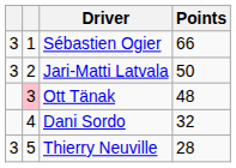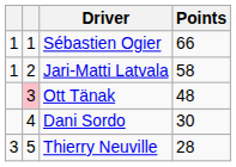Sébastien Ogier | column 1: 3 -> 1
Jari-Matti Latvala | column 1: 3 -> 1
Jari-Matti Latvala | Points: 50 -> 58
Dani Sordo | Points: 32 -> 30
